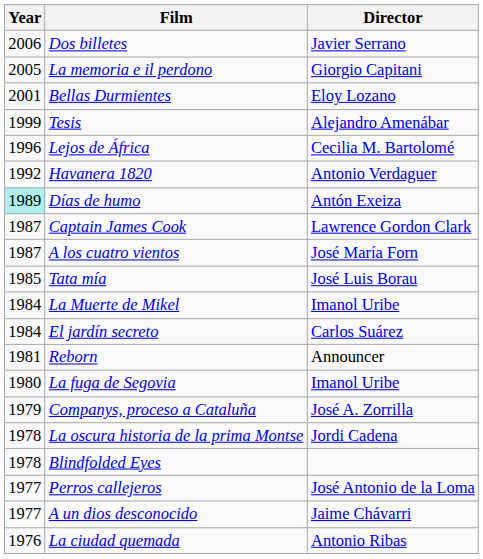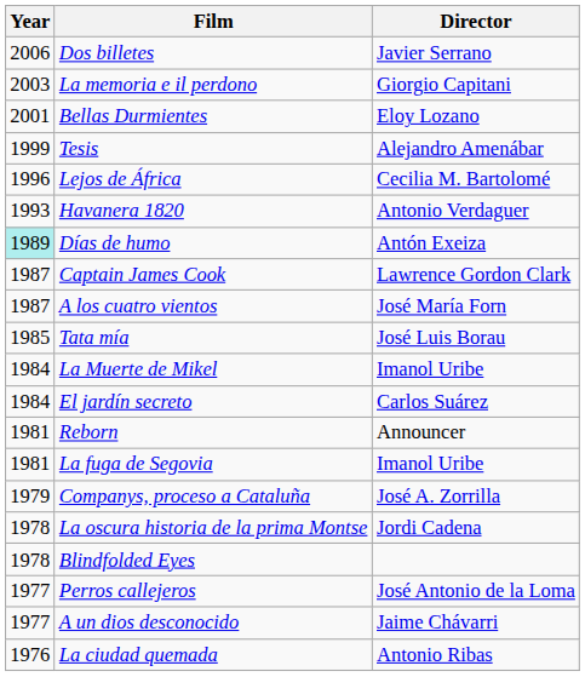La memoria e il perdono | Year: 2005 -> 2003
Havanera 1820 | Year: 1992 -> 1993
La fuga de Segovia | Year: 1980 -> 1981
